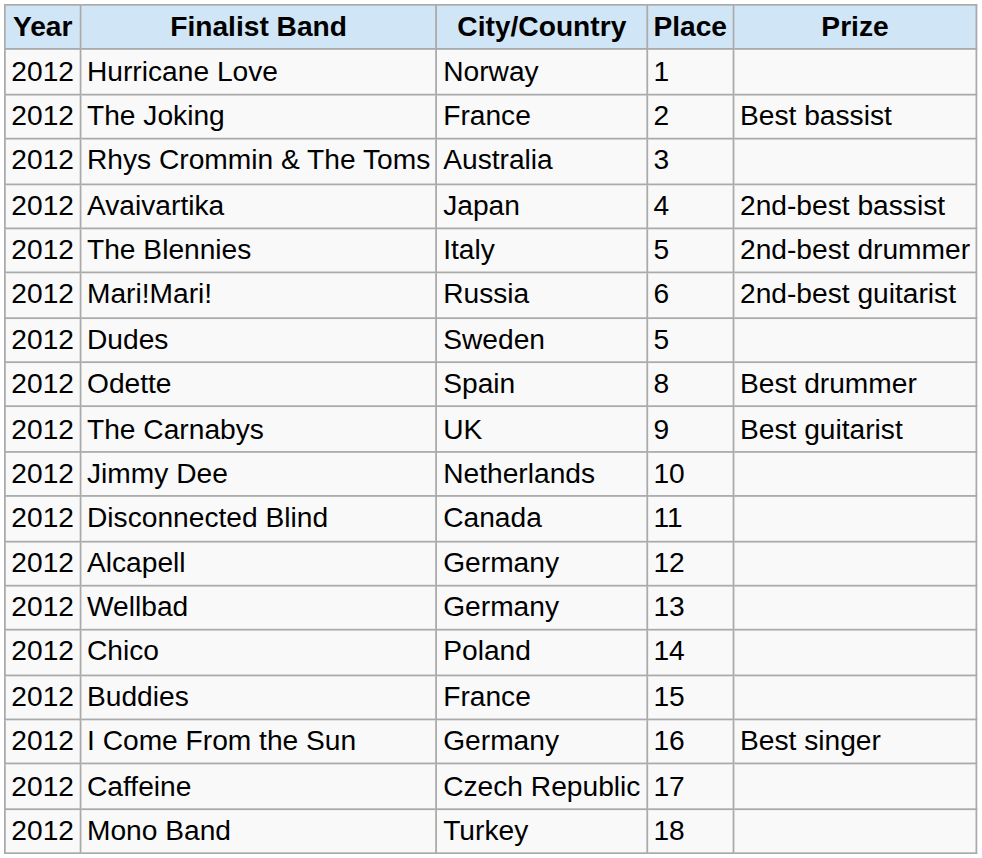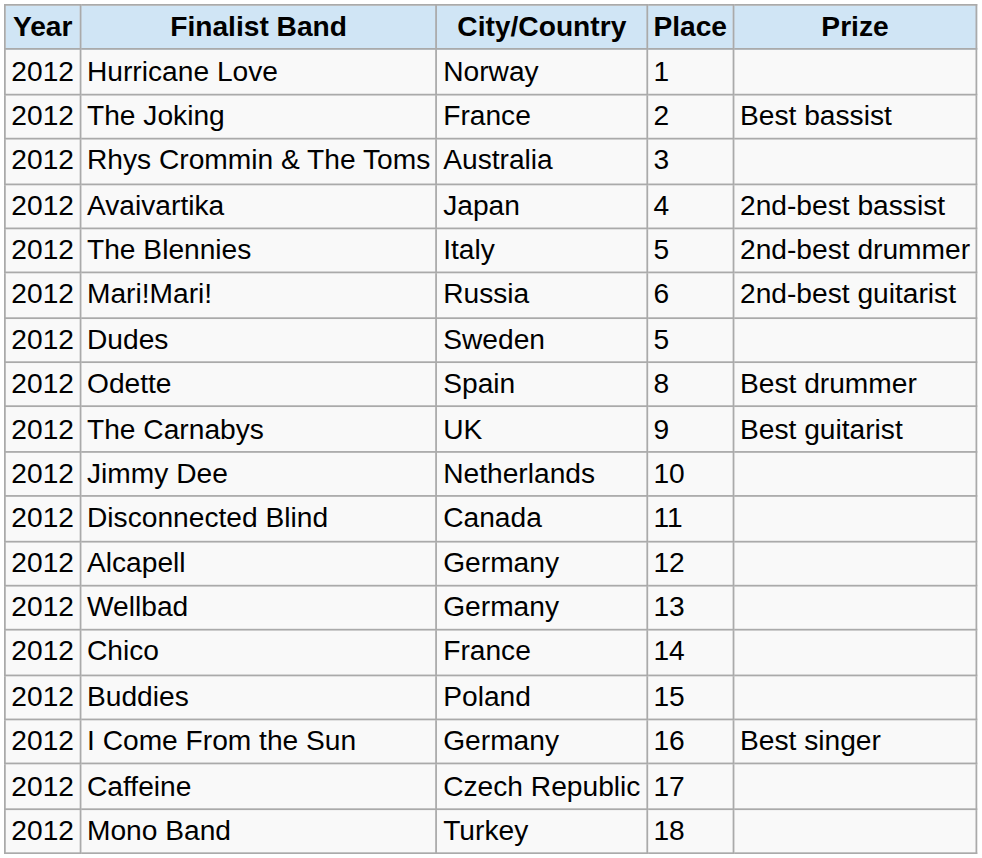Chico | City/Country: Poland -> France
Buddies | City/Country: France -> Poland
